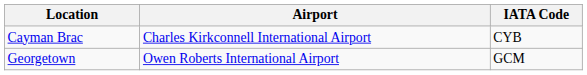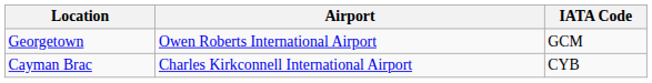rows swapped: Cayman Brac <-> Georgetown
